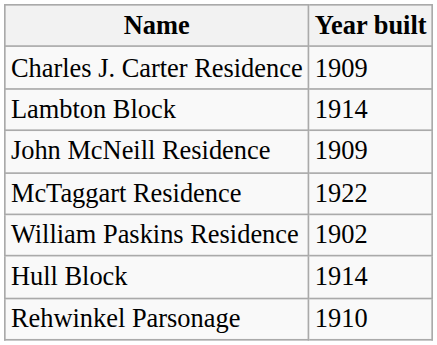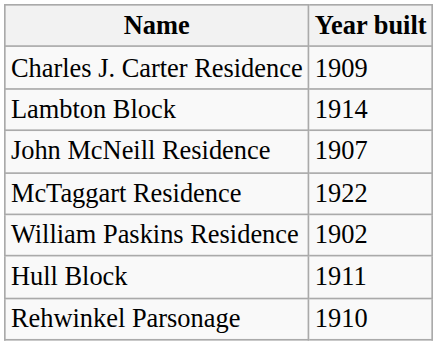John McNeill Residence | Year built: 1909 -> 1907
Hull Block | Year built: 1914 -> 1911
